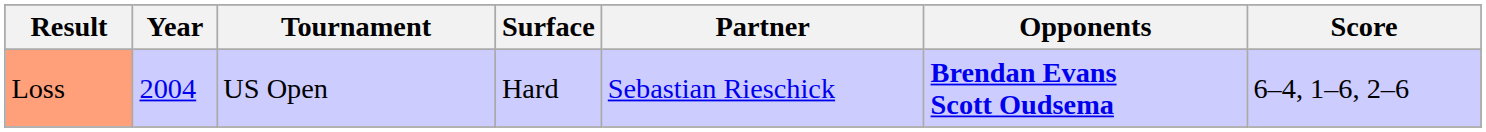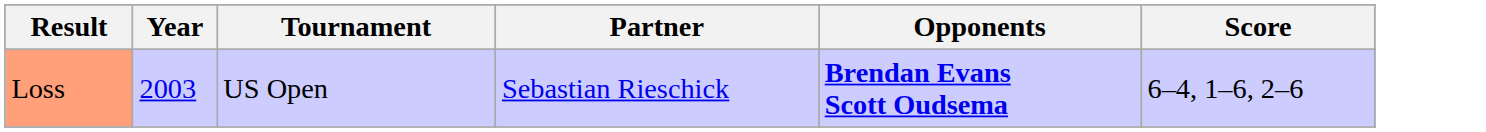- column: Surface | Hard
Loss | Year: 2004 -> 2003
